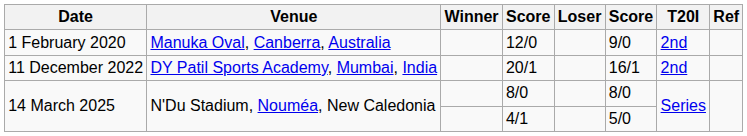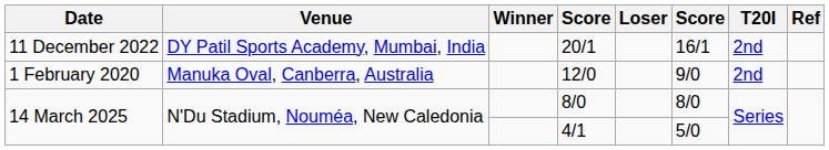rows swapped: 12/0 <-> 20/1
